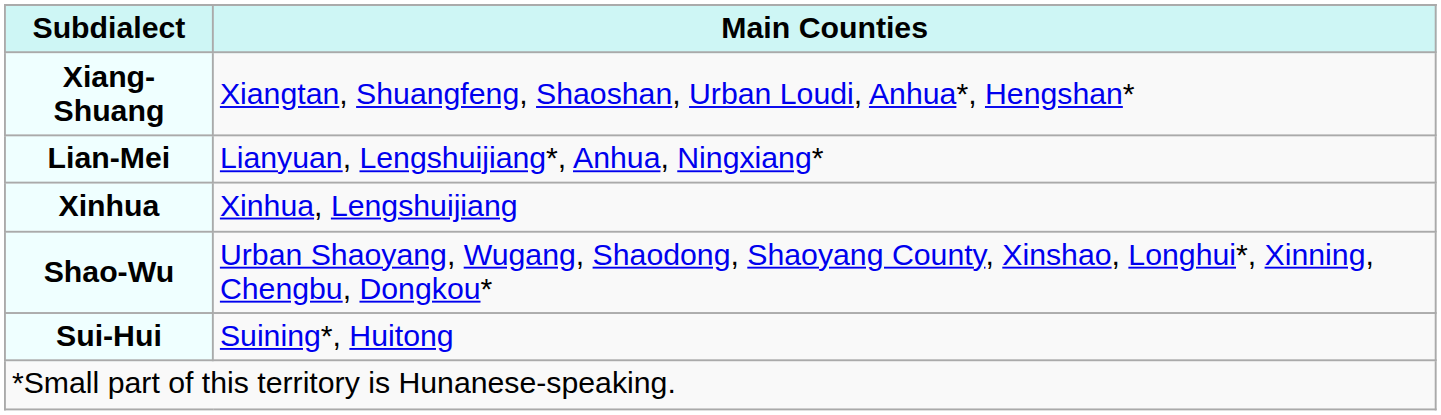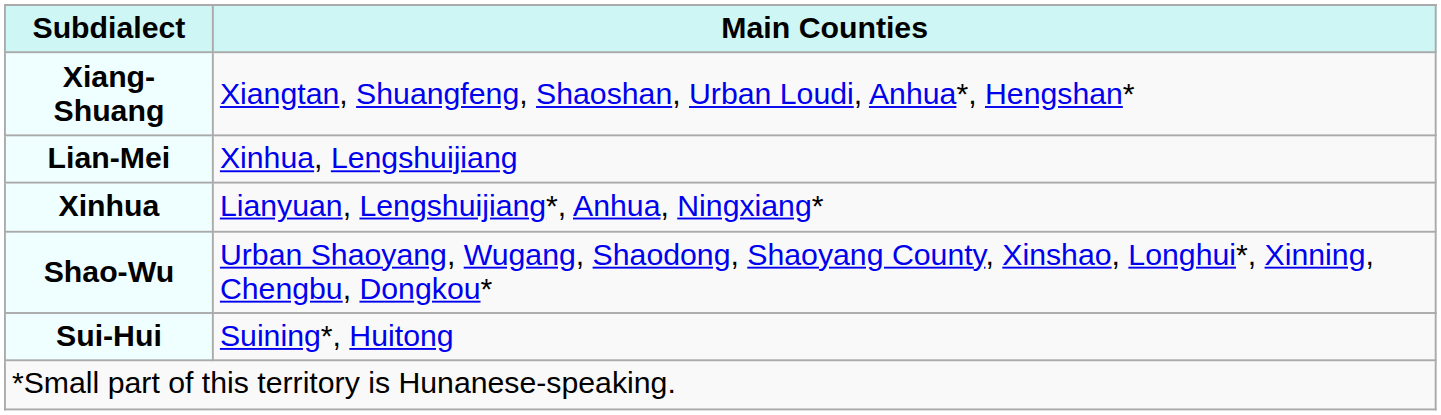Lian-Mei | Main Counties: Lianyuan, Lengshuijiang*, Anhua, Ningxiang* -> Xinhua, Lengshuijiang
Xinhua | Main Counties: Xinhua, Lengshuijiang -> Lianyuan, Lengshuijiang*, Anhua, Ningxiang*
